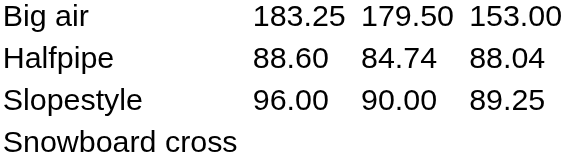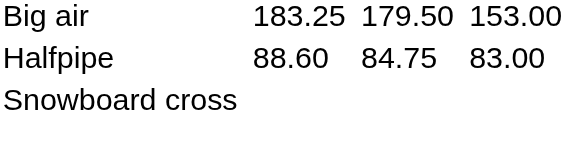Halfpipe | column 5: 84.74 -> 84.75
Halfpipe | column 7: 88.04 -> 83.00
- row: Slopestyle | 96.00 | 90.00 | 89.25
